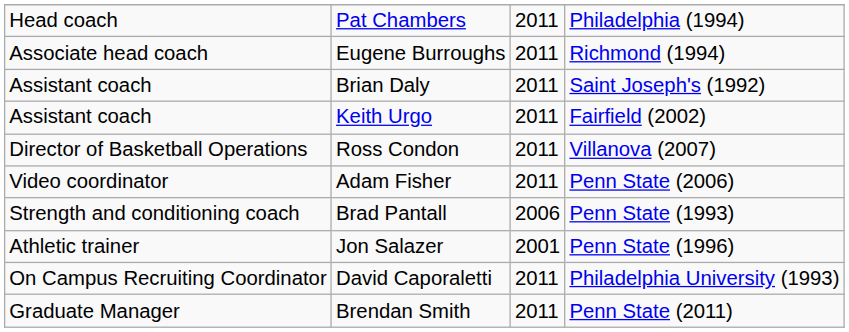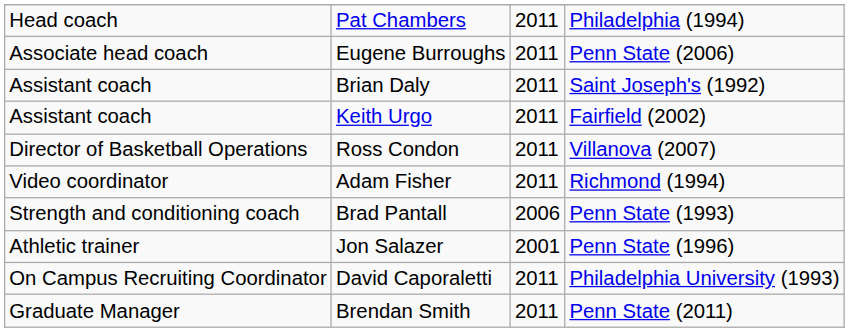Eugene Burroughs | column 4: Richmond (1994) -> Penn State (2006)
Adam Fisher | column 4: Penn State (2006) -> Richmond (1994)
